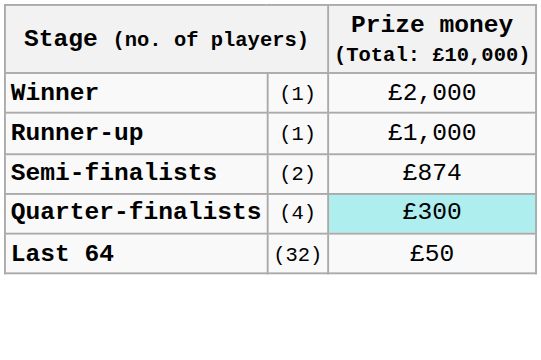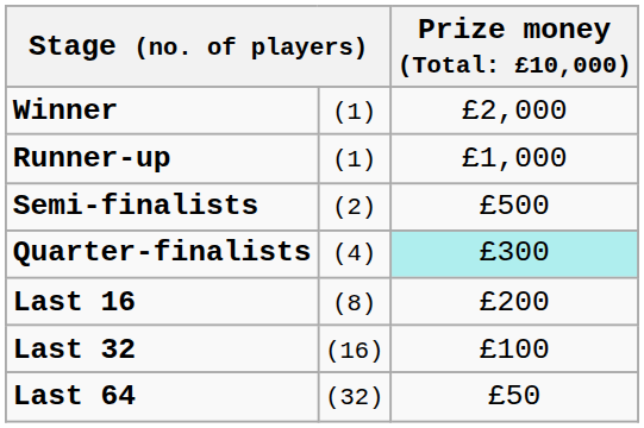Semi-finalists | column 3: £874 -> £500
+ row: Last 16 | (8) | £200
+ row: Last 32 | (16) | £100
